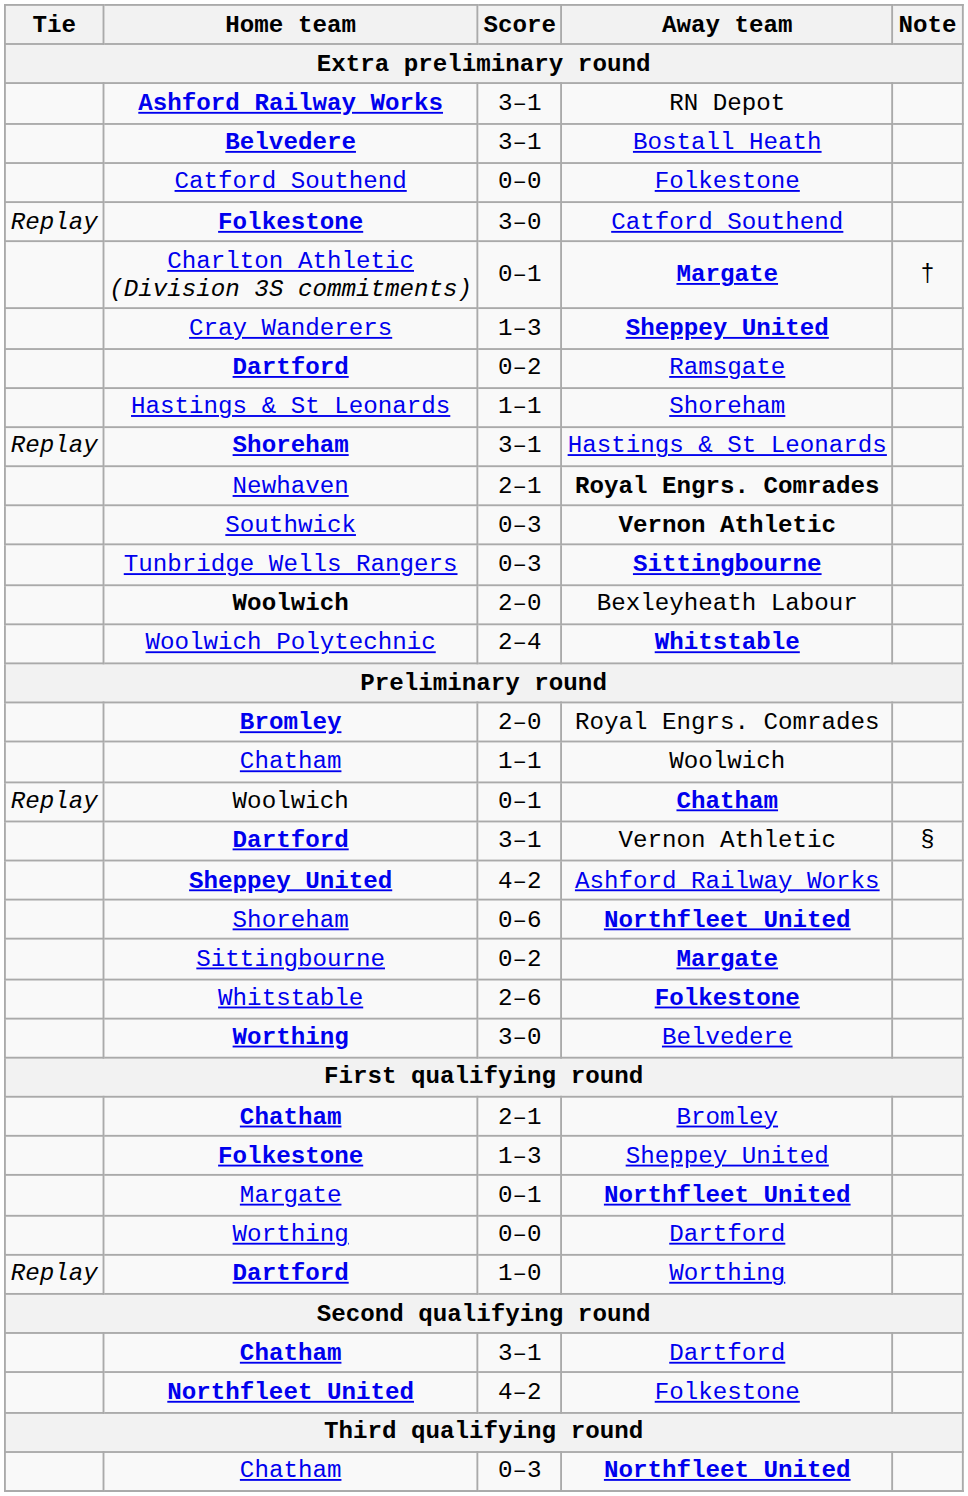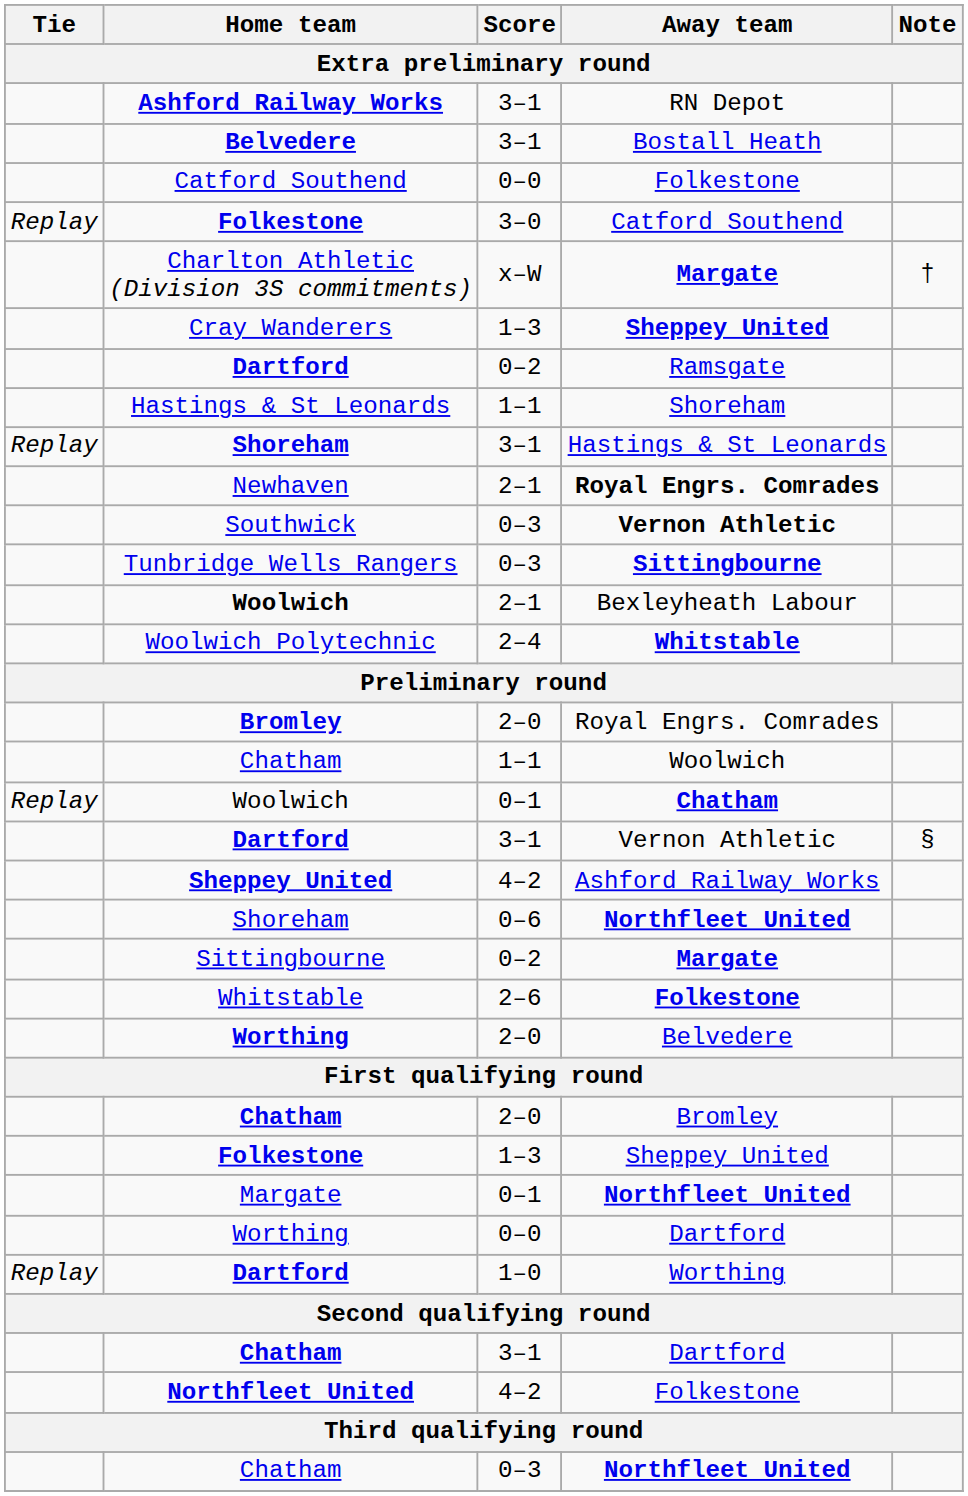Charlton Athletic (Division 3S commitments) | Score: 0–1 -> x–W
Woolwich / Bexleyheath Labour | Score: 2–0 -> 2–1
Worthing / Belvedere | Score: 3–0 -> 2–0
Chatham / Bromley | Score: 2–1 -> 2–0
